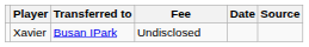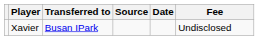columns swapped: Fee <-> Source
